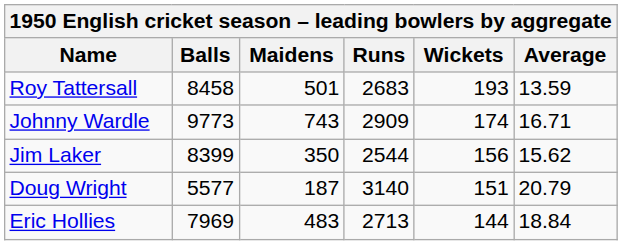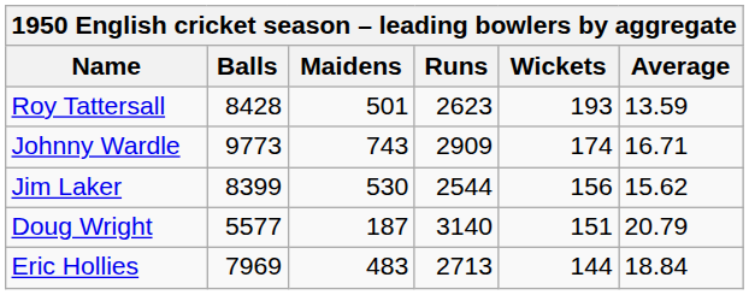Roy Tattersall | Balls: 8458 -> 8428
Roy Tattersall | Runs: 2683 -> 2623
Jim Laker | Maidens: 350 -> 530
